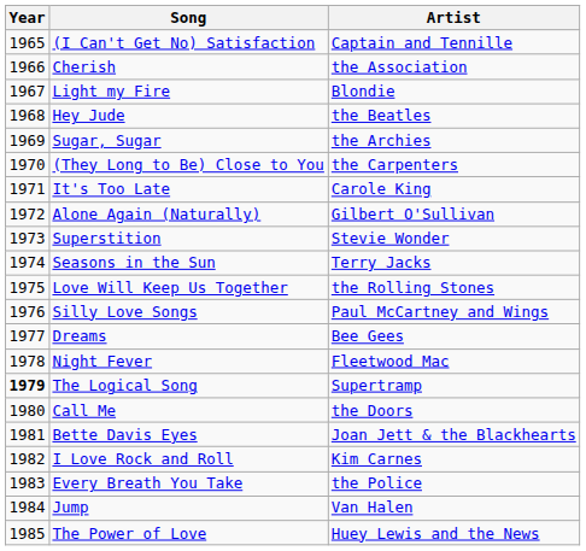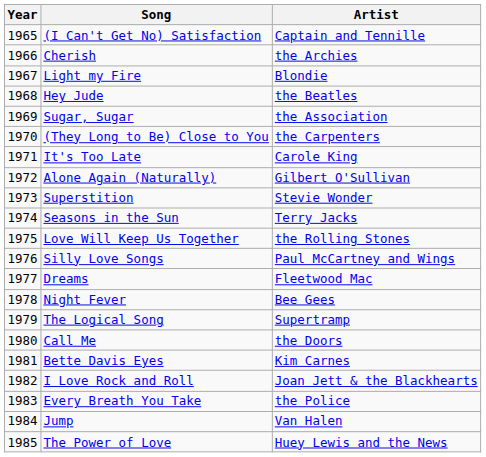Cherish | Artist: the Association -> the Archies
Sugar, Sugar | Artist: the Archies -> the Association
Dreams | Artist: Bee Gees -> Fleetwood Mac
Night Fever | Artist: Fleetwood Mac -> Bee Gees
The Logical Song | Year: bold -> normal
Bette Davis Eyes | Artist: Joan Jett & the Blackhearts -> Kim Carnes
I Love Rock and Roll | Artist: Kim Carnes -> Joan Jett & the Blackhearts
